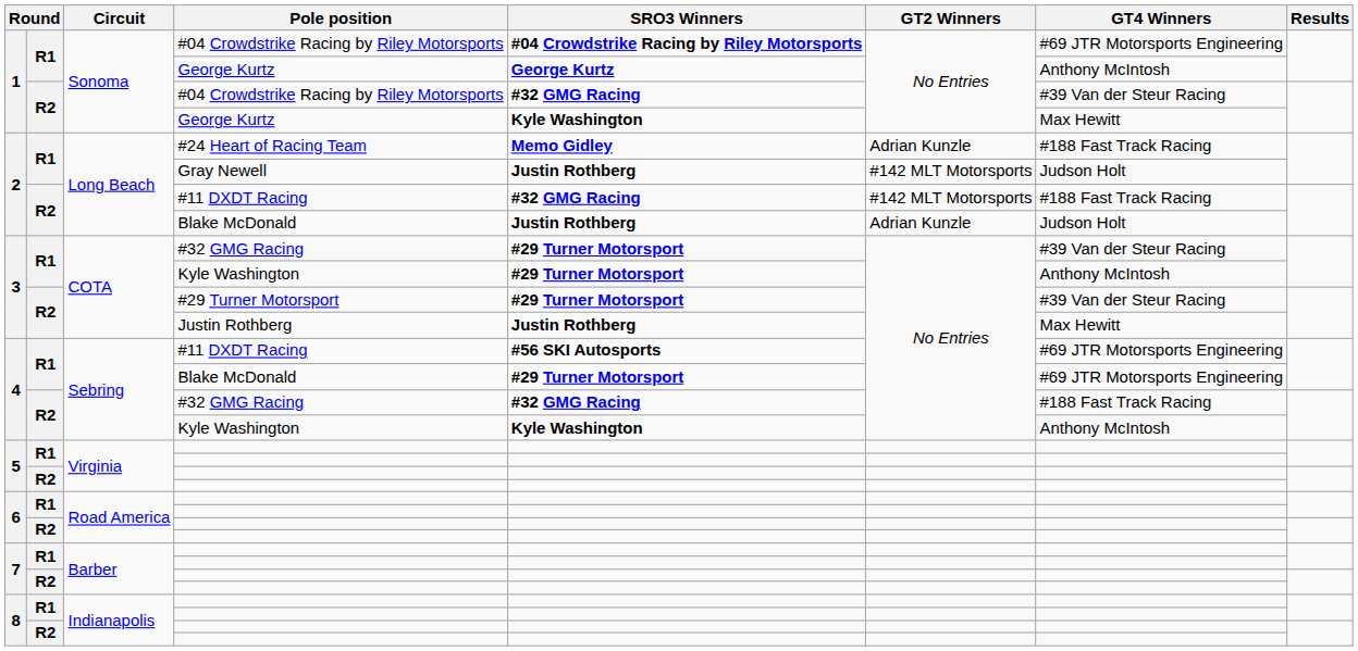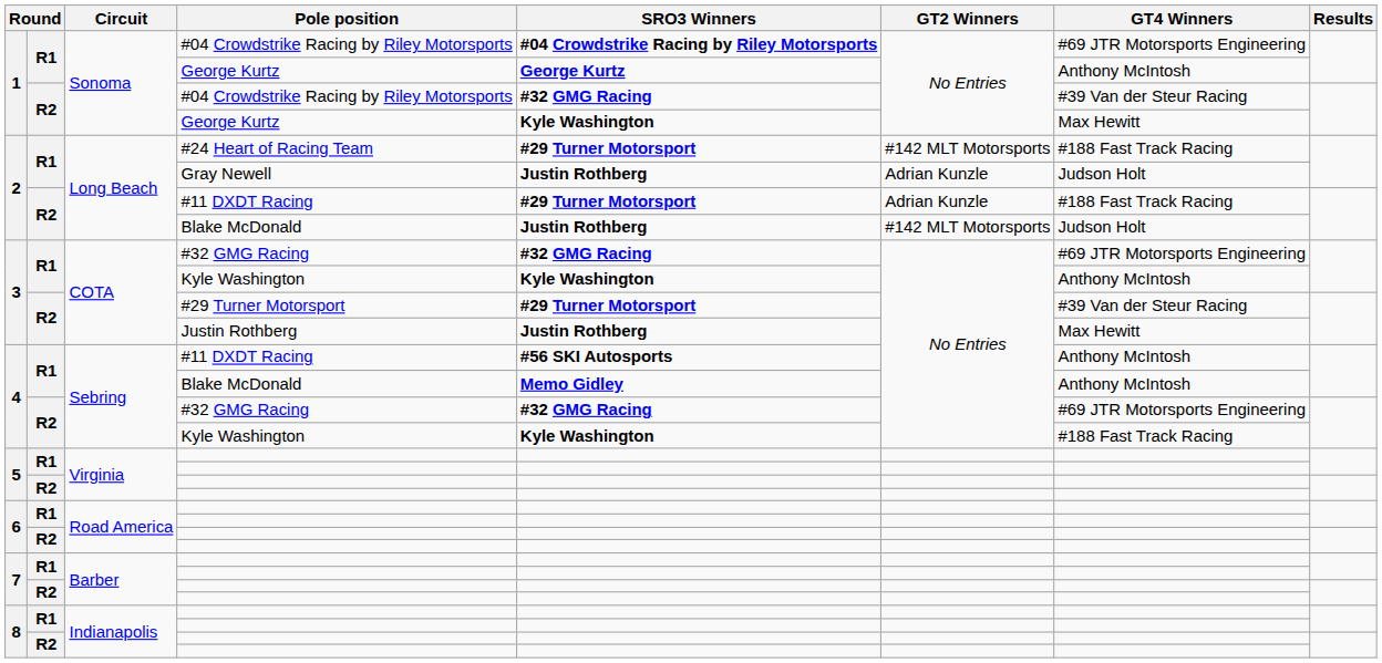#24 Heart of Racing Team | SRO3 Winners: Memo Gidley -> #29 Turner Motorsport
#24 Heart of Racing Team | GT2 Winners: Adrian Kunzle -> #142 MLT Motorsports
Gray Newell | GT2 Winners: #142 MLT Motorsports -> Adrian Kunzle
2 / #11 DXDT Racing | SRO3 Winners: #32 GMG Racing -> #29 Turner Motorsport
2 / #11 DXDT Racing | GT2 Winners: #142 MLT Motorsports -> Adrian Kunzle
2 / Blake McDonald | GT2 Winners: Adrian Kunzle -> #142 MLT Motorsports
3 / #32 GMG Racing | SRO3 Winners: #29 Turner Motorsport -> #32 GMG Racing
3 / #32 GMG Racing | GT4 Winners: #39 Van der Steur Racing -> #69 JTR Motorsports Engineering
3 / Kyle Washington | SRO3 Winners: #29 Turner Motorsport -> Kyle Washington
4 / #11 DXDT Racing | GT4 Winners: #69 JTR Motorsports Engineering -> Anthony McIntosh
4 / Blake McDonald | SRO3 Winners: #29 Turner Motorsport -> Memo Gidley
4 / Blake McDonald | GT4 Winners: #69 JTR Motorsports Engineering -> Anthony McIntosh
4 / #32 GMG Racing | GT4 Winners: #188 Fast Track Racing -> #69 JTR Motorsports Engineering
4 / Kyle Washington | GT4 Winners: Anthony McIntosh -> #188 Fast Track Racing
